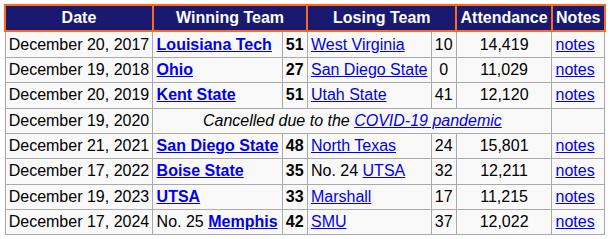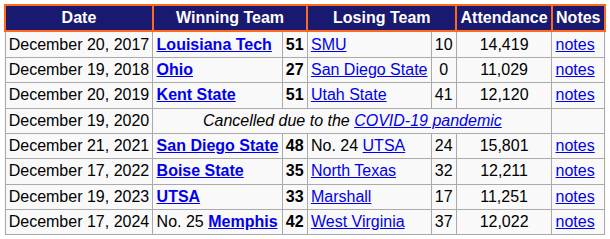December 20, 2017 | column 4: West Virginia -> SMU
December 21, 2021 | column 4: North Texas -> No. 24 UTSA
December 17, 2022 | column 4: No. 24 UTSA -> North Texas
December 19, 2023 | Attendance: 11,215 -> 11,251
December 17, 2024 | column 4: SMU -> West Virginia
